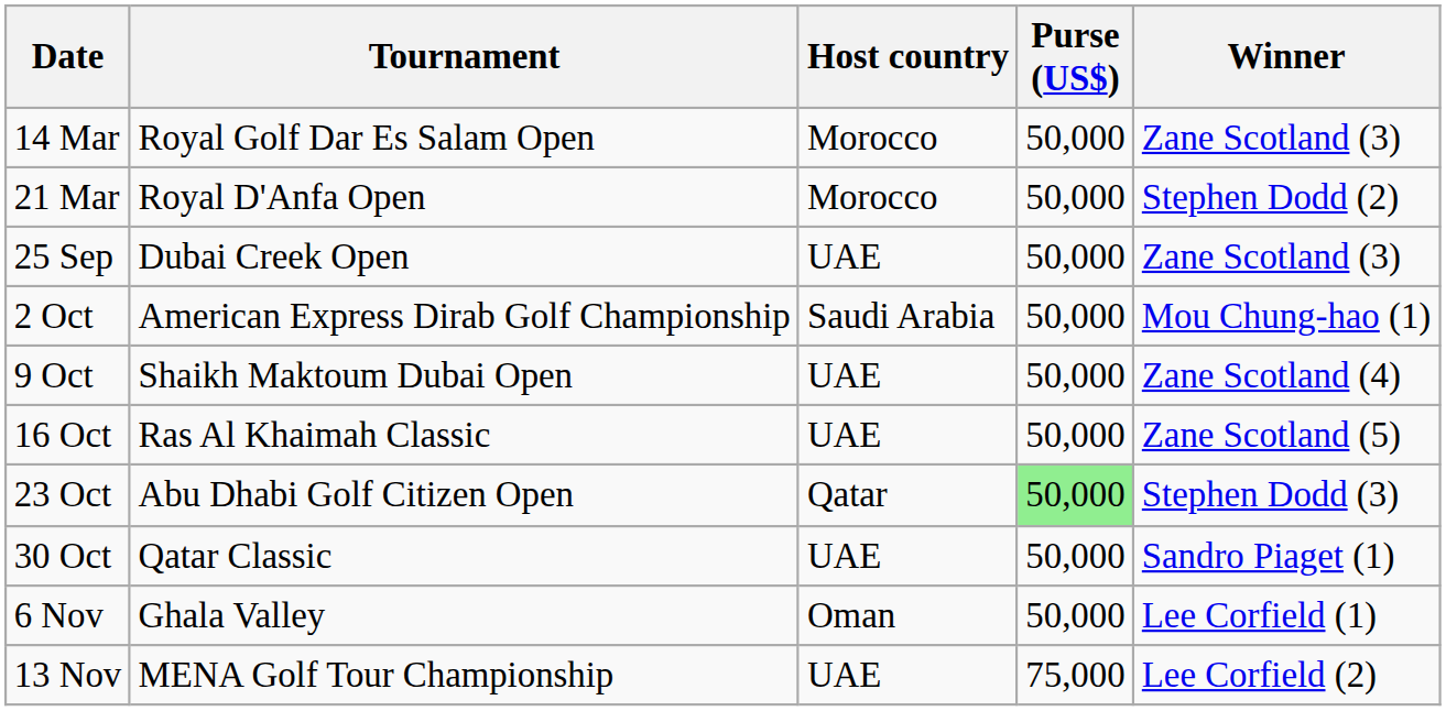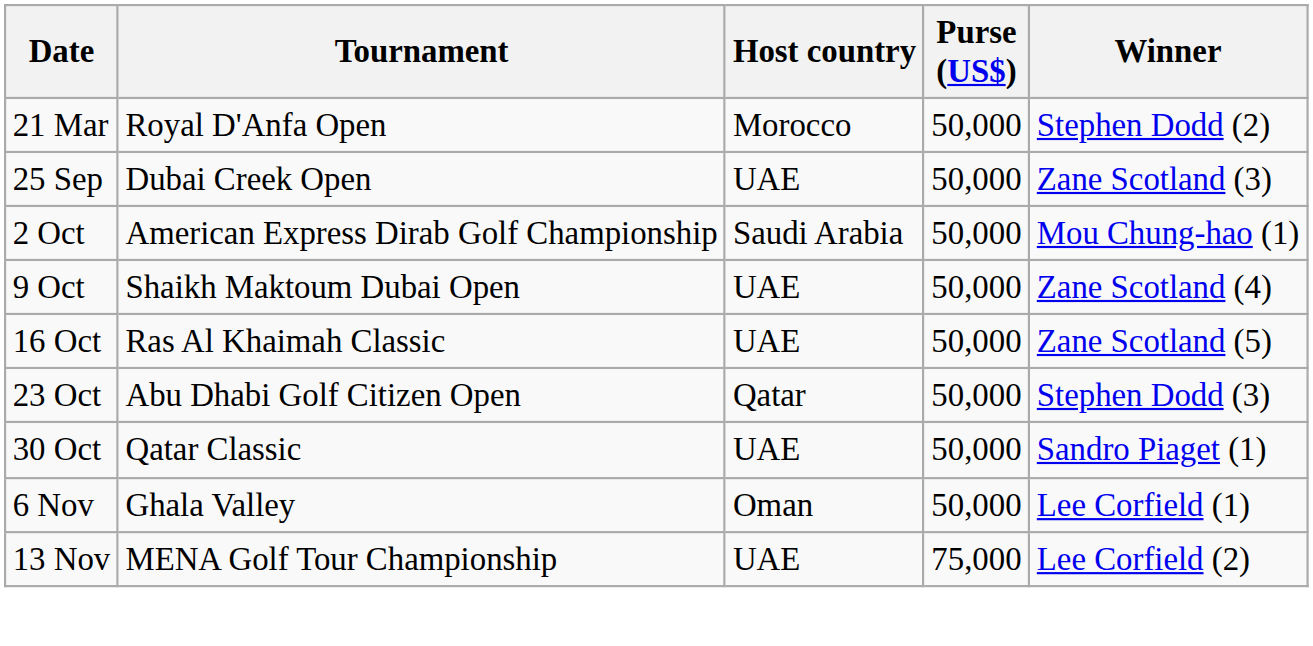- row: 14 Mar | Royal Golf Dar Es Salam Open | Morocco | 50,000 | Zane Scotland (3)
23 Oct | Purse (US$): lightgreen background -> no background
